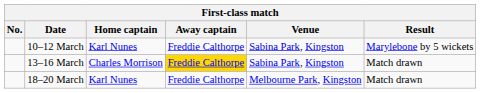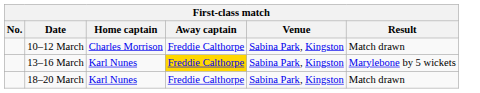10–12 March | Home captain: Karl Nunes -> Charles Morrison
10–12 March | Result: Marylebone by 5 wickets -> Match drawn
13–16 March | Home captain: Charles Morrison -> Karl Nunes
13–16 March | Result: Match drawn -> Marylebone by 5 wickets
18–20 March | Venue: Melbourne Park, Kingston -> Sabina Park, Kingston
